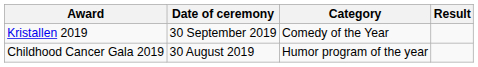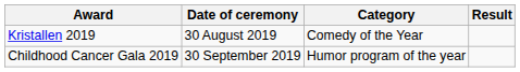Kristallen 2019 | Date of ceremony: 30 September 2019 -> 30 August 2019
Childhood Cancer Gala 2019 | Date of ceremony: 30 August 2019 -> 30 September 2019
